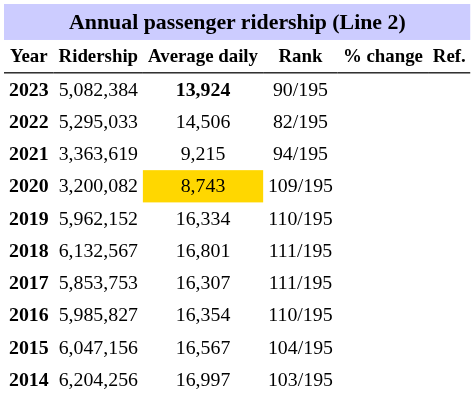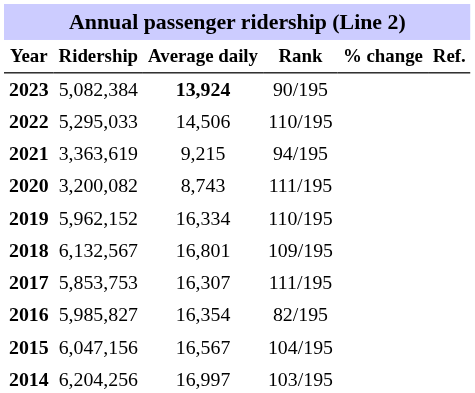2022 | Rank: 82/195 -> 110/195
2020 | Average daily: gold background -> no background
2020 | Rank: 109/195 -> 111/195
2018 | Rank: 111/195 -> 109/195
2016 | Rank: 110/195 -> 82/195
